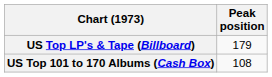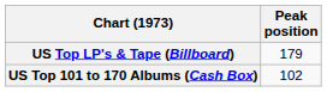US Top 101 to 170 Albums (Cash Box) | Peak position: 108 -> 102
